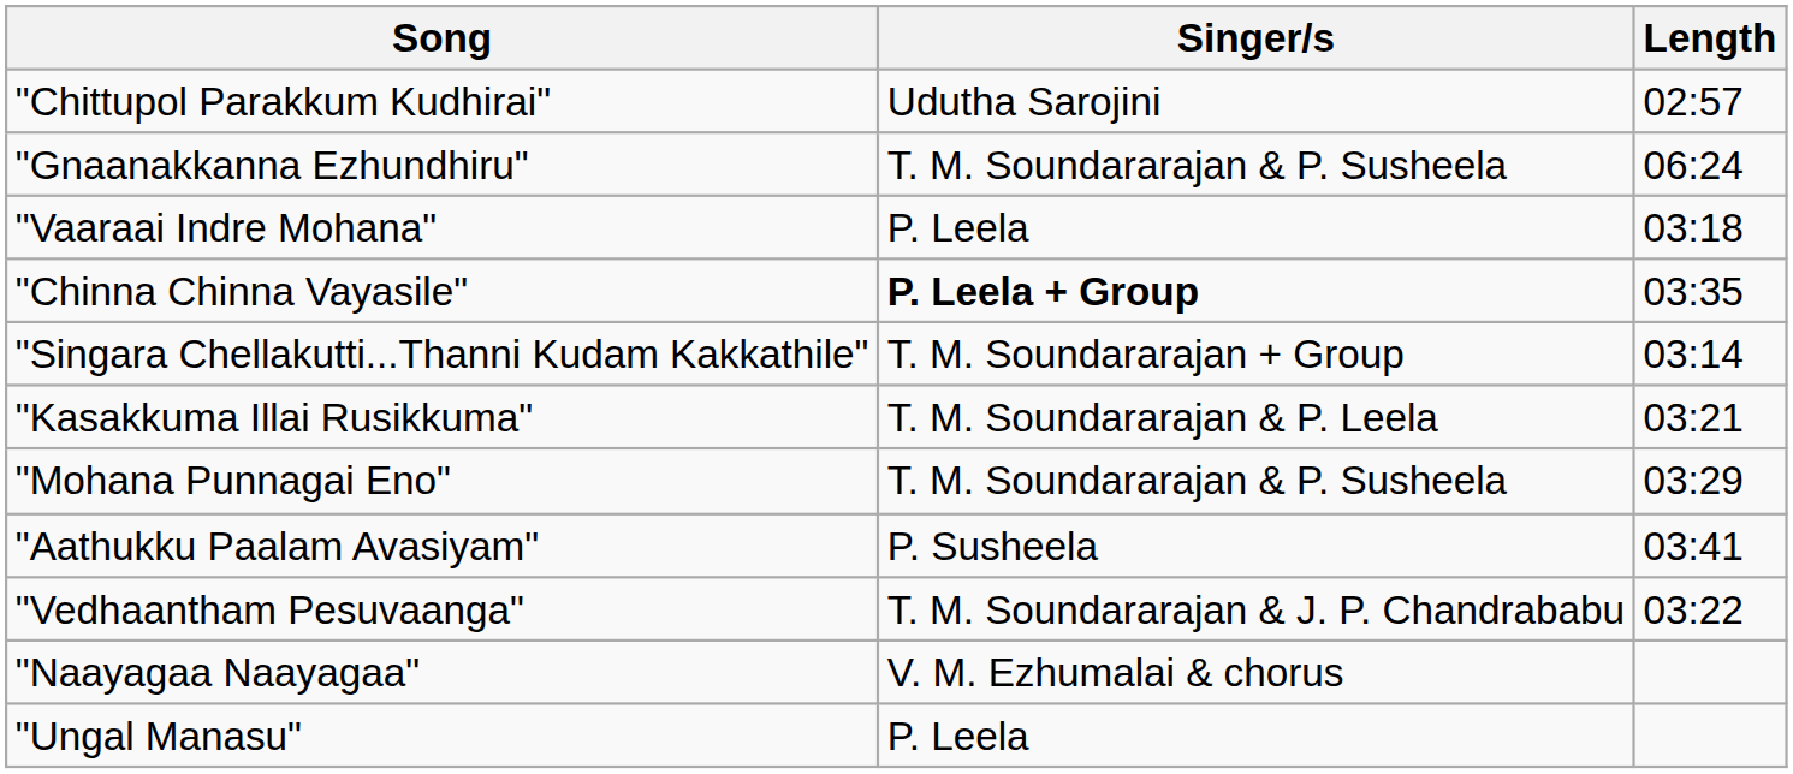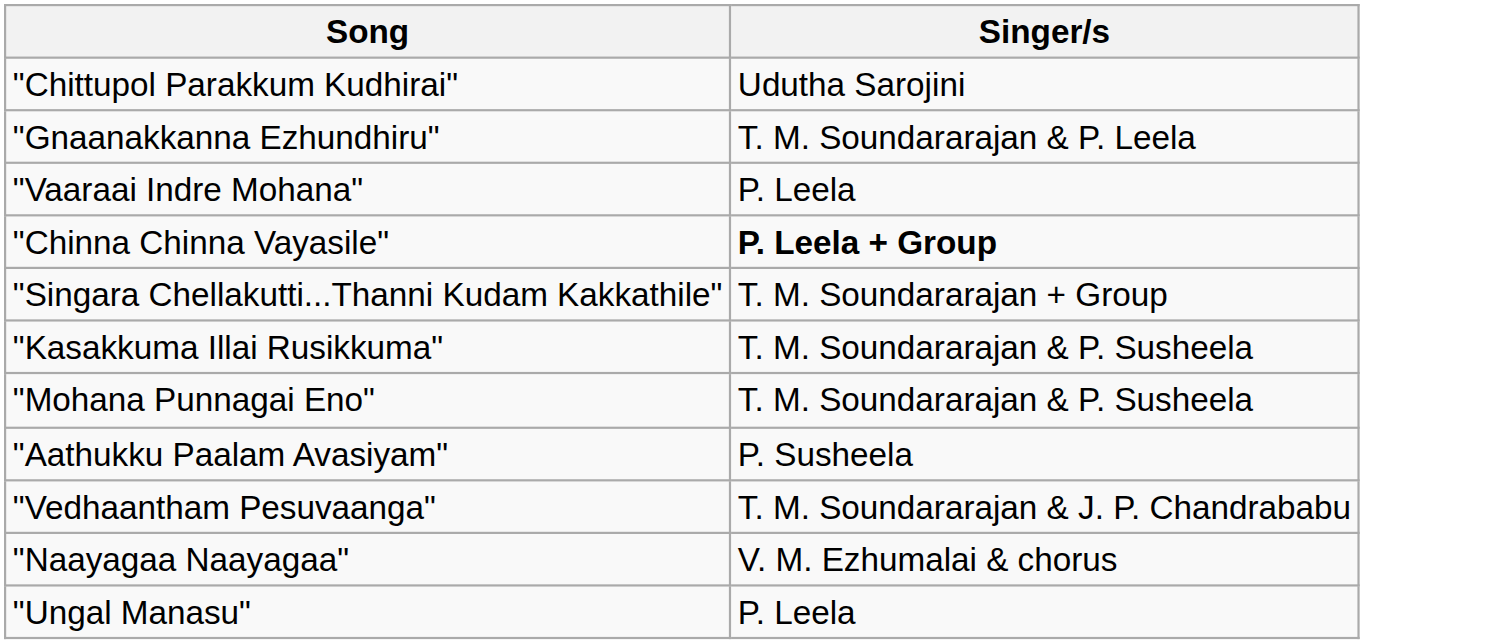- column: Length | 02:57 | 06:24 | 03:18 | 03:35 | 03:14 | 03:21 | 03:29 | 03:41 | 03:22
"Gnaanakkanna Ezhundhiru" | Singer/s: T. M. Soundararajan & P. Susheela -> T. M. Soundararajan & P. Leela
"Kasakkuma Illai Rusikkuma" | Singer/s: T. M. Soundararajan & P. Leela -> T. M. Soundararajan & P. Susheela
